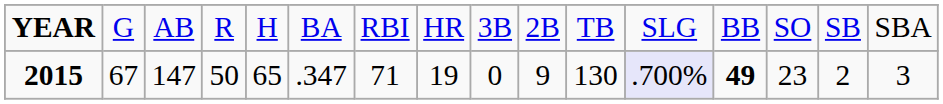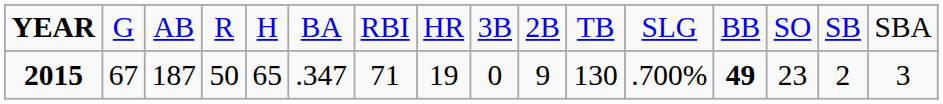2015 | column 3: 147 -> 187
2015 | column 12: lavender background -> no background
